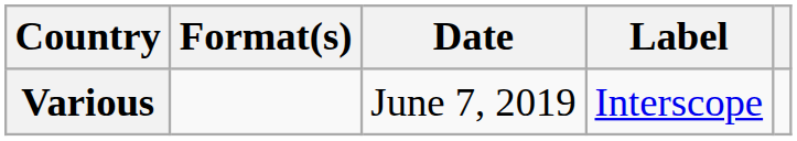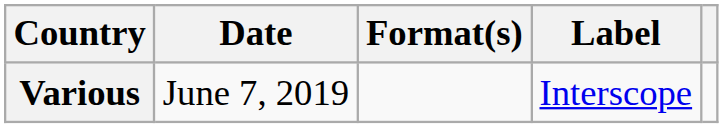columns swapped: Date <-> Format(s)
